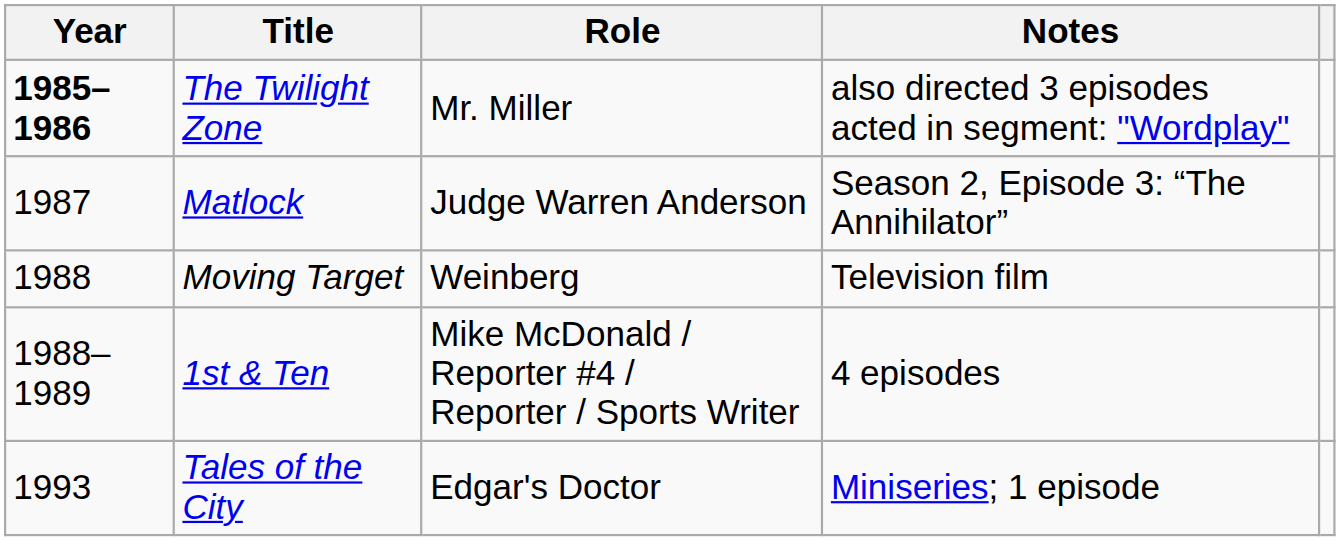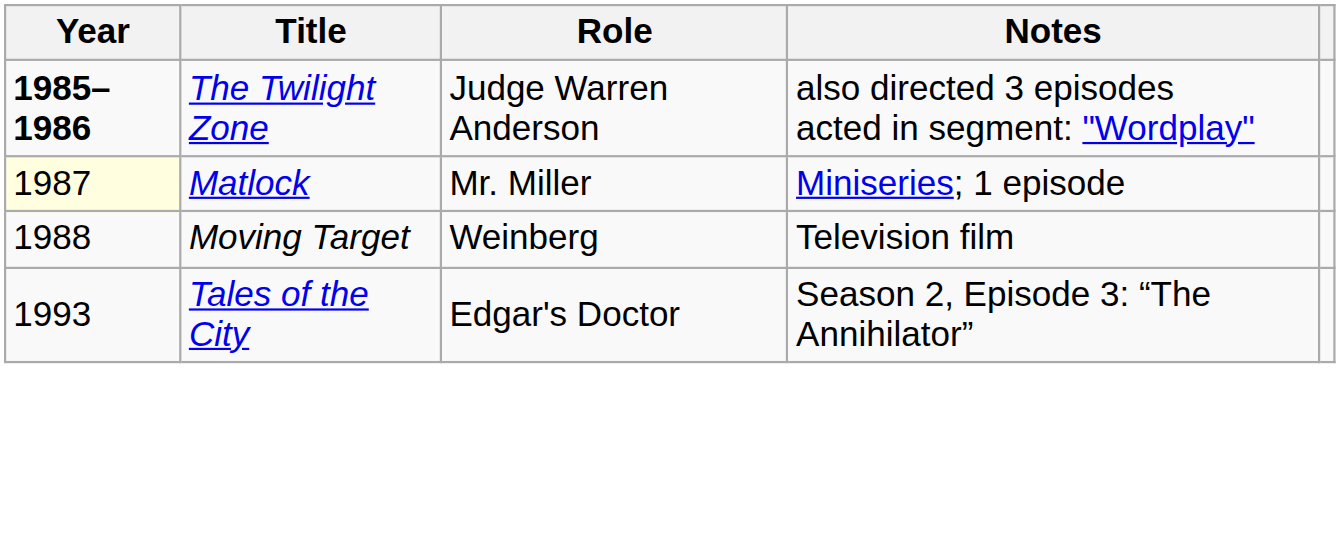The Twilight Zone | Role: Mr. Miller -> Judge Warren Anderson
Matlock | Year: no background -> lightyellow background
Matlock | Role: Judge Warren Anderson -> Mr. Miller
Matlock | Notes: Season 2, Episode 3: “The Annihilator” -> Miniseries; 1 episode
- row: 1988–1989 | 1st & Ten | Mike McDonald / Reporter #4 / Reporter / Sports Writer | 4 episodes
Tales of the City | Notes: Miniseries; 1 episode -> Season 2, Episode 3: “The Annihilator”
